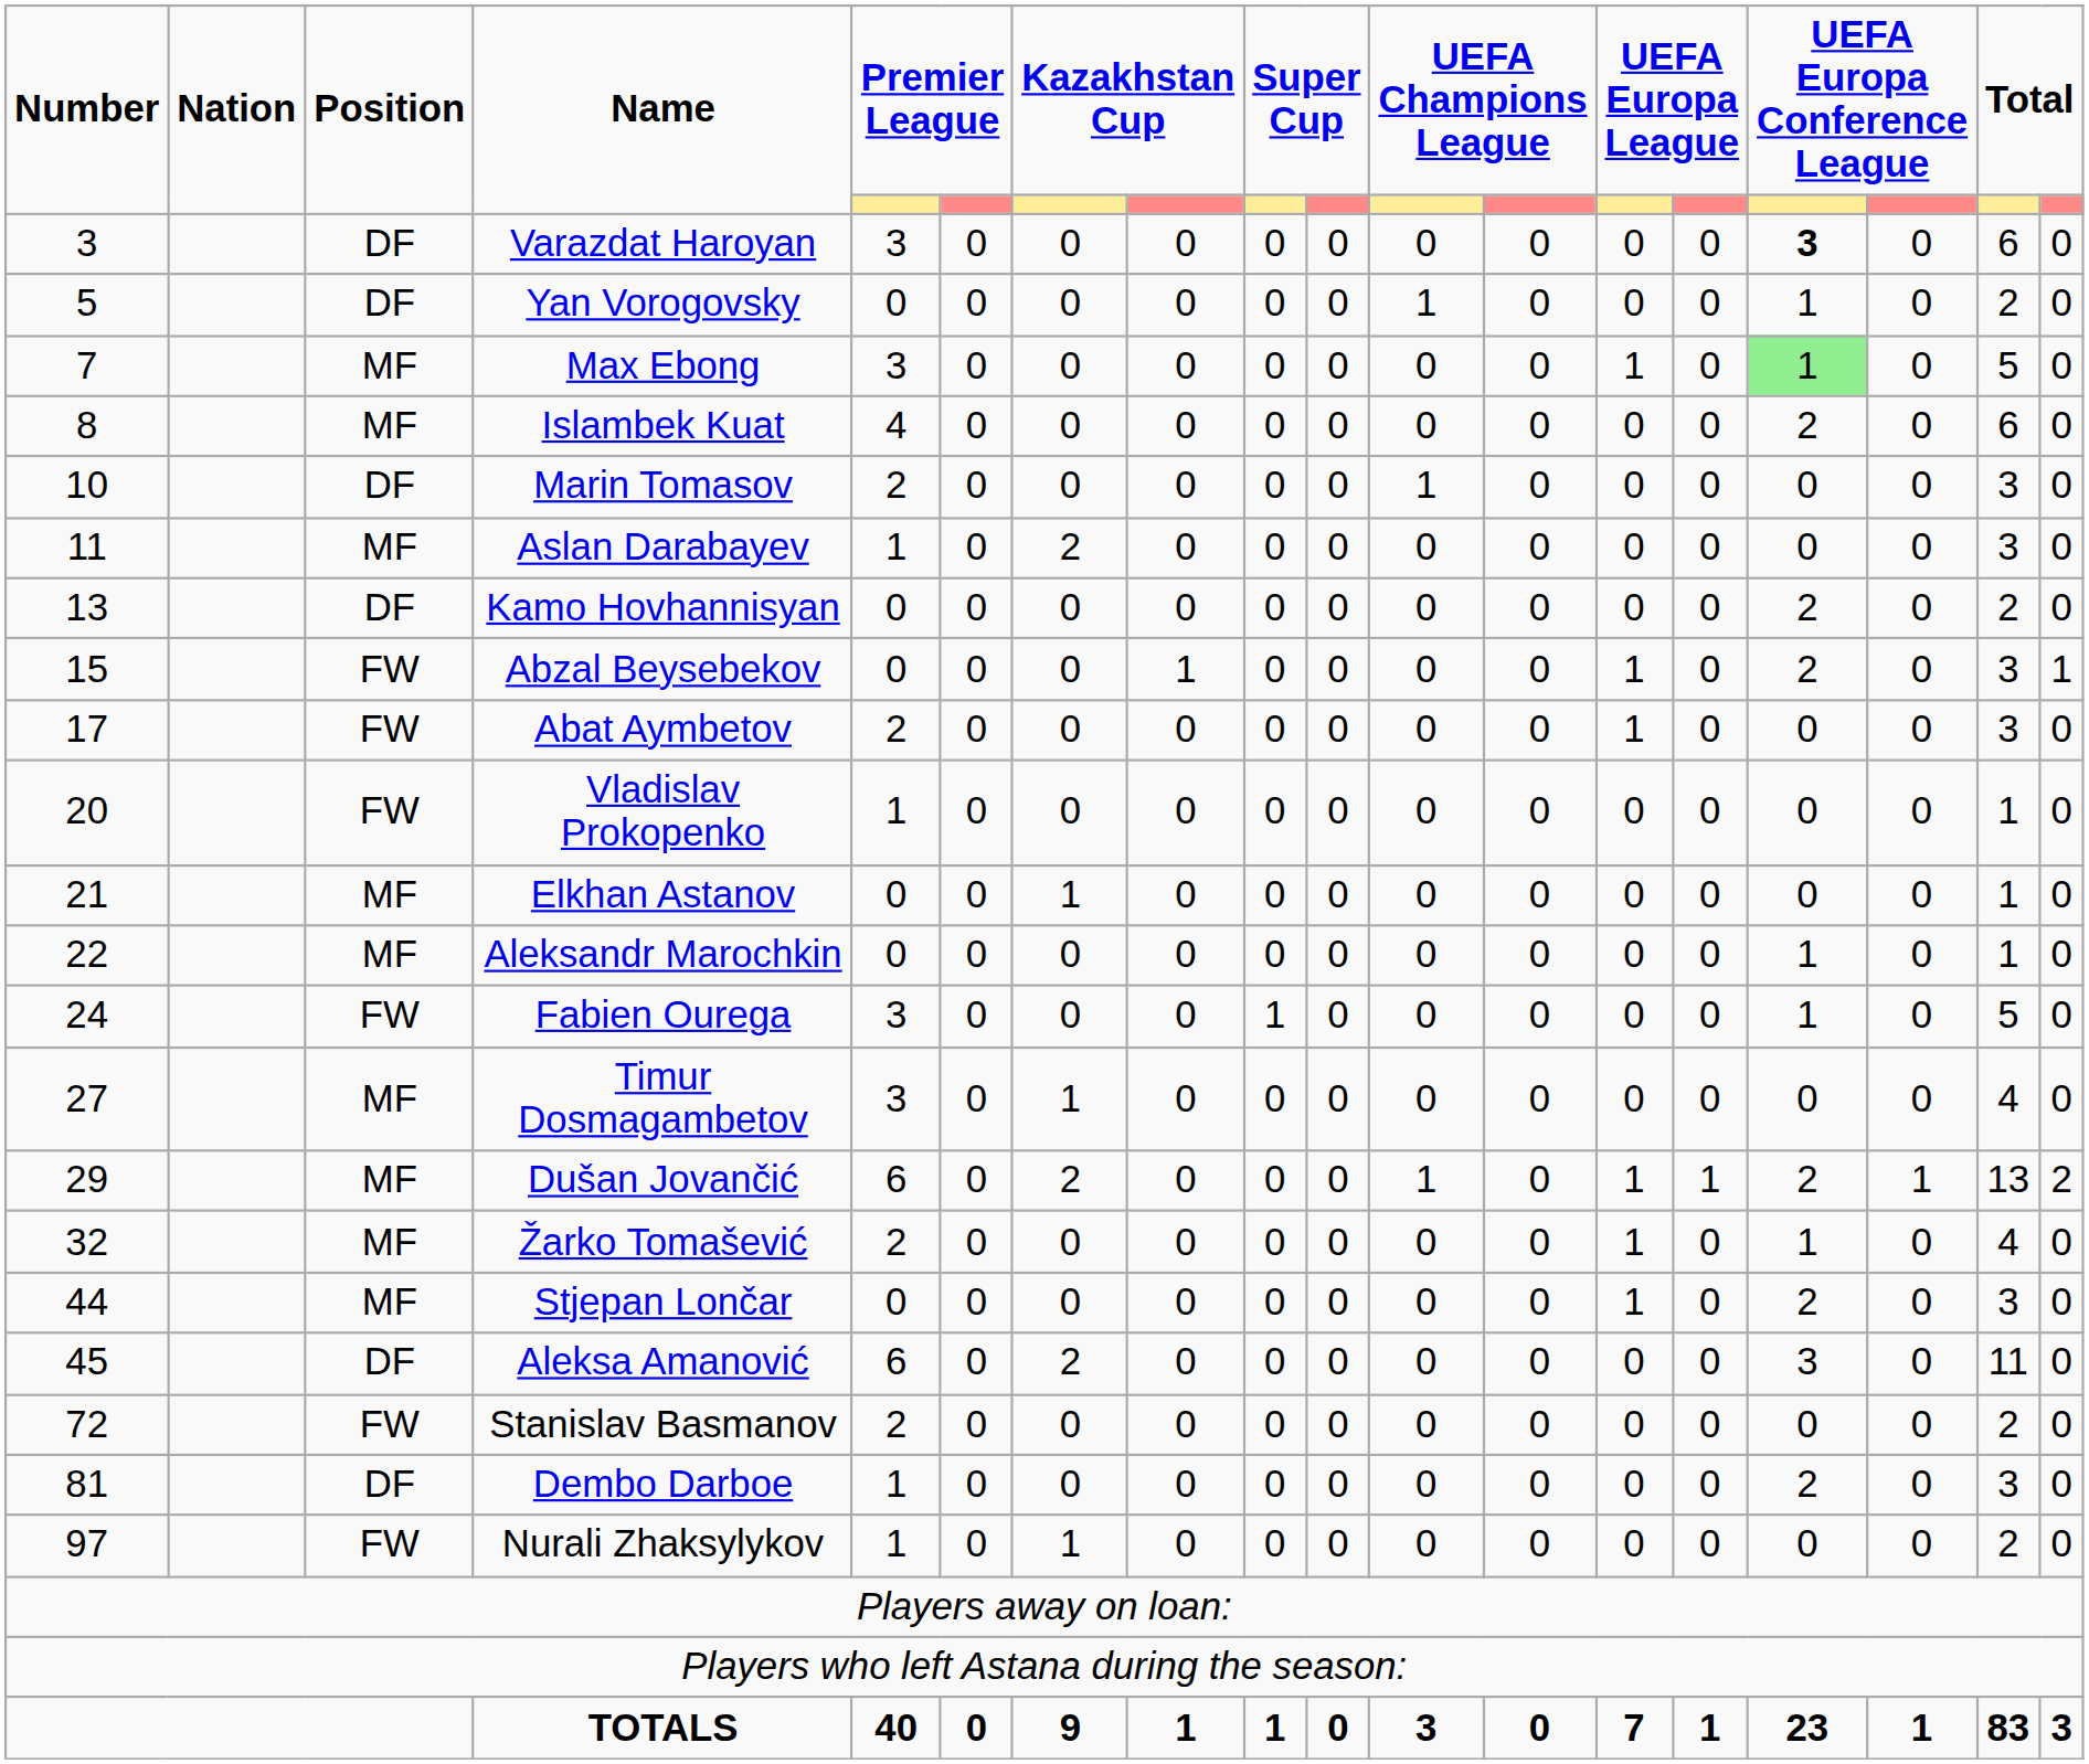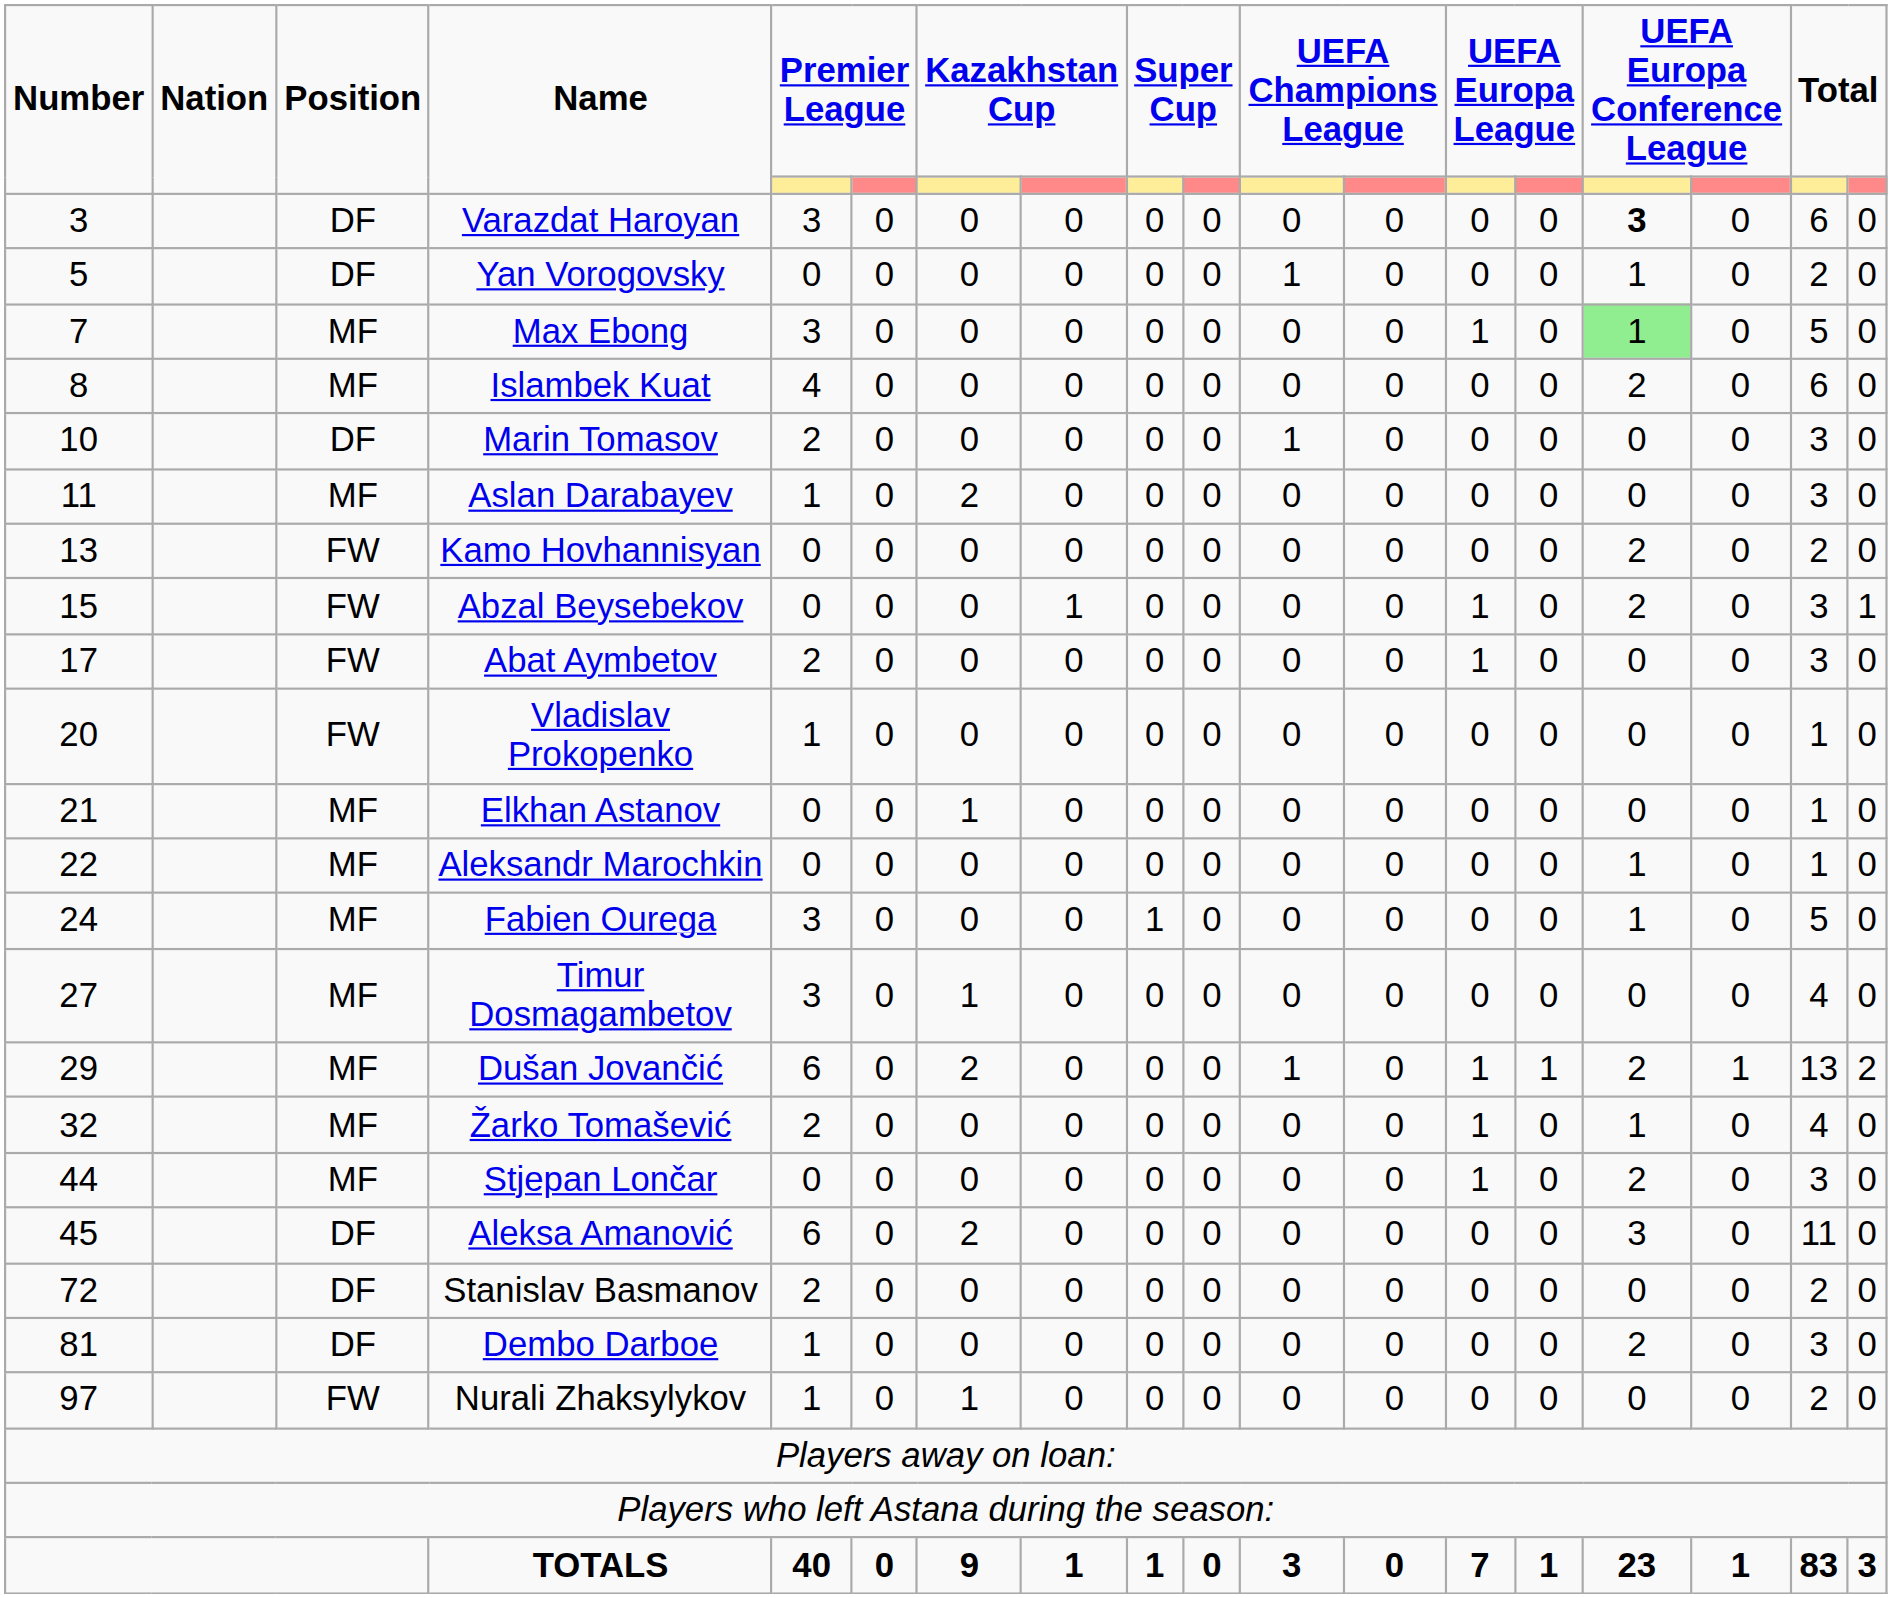Kamo Hovhannisyan | Position: DF -> FW
Fabien Ourega | Position: FW -> MF
Stanislav Basmanov | Position: FW -> DF
